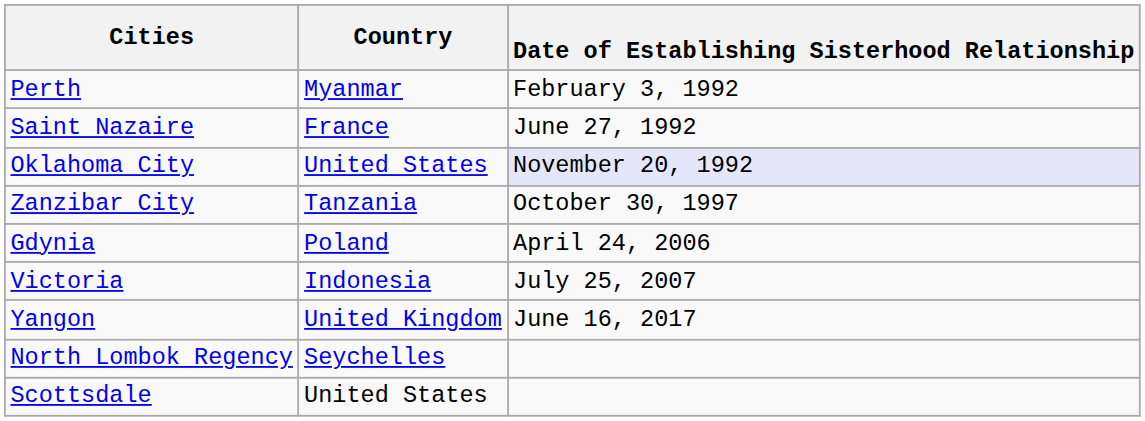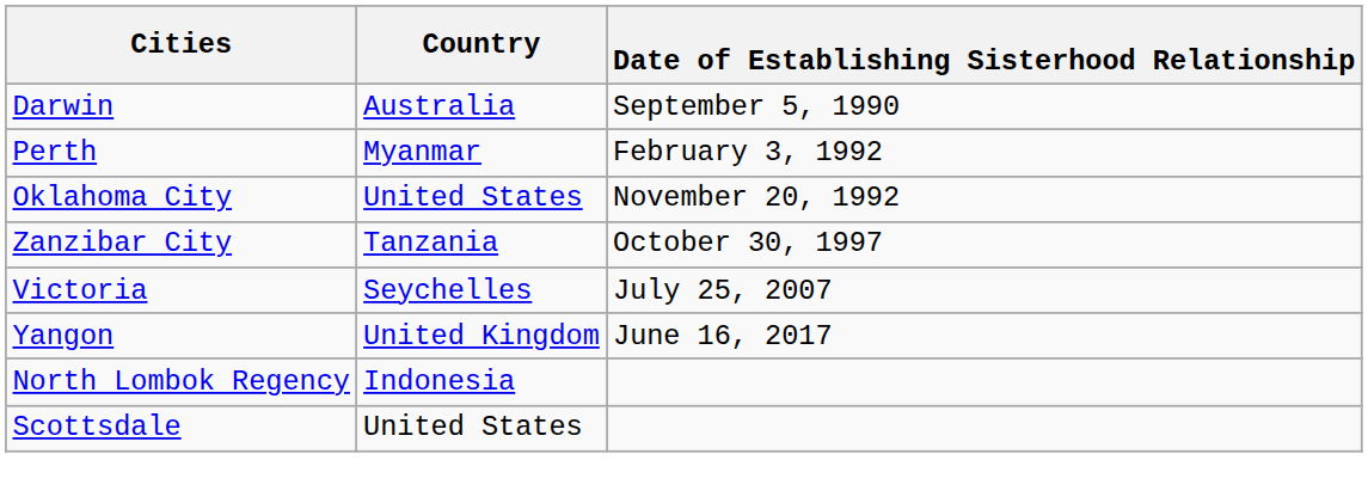+ row: Darwin | Australia | September 5, 1990
- row: Saint Nazaire | France | June 27, 1992
Oklahoma City | Date of Establishing Sisterhood Relationship: lavender background -> no background
- row: Gdynia | Poland | April 24, 2006
Victoria | Country: Indonesia -> Seychelles
North Lombok Regency | Country: Seychelles -> Indonesia
